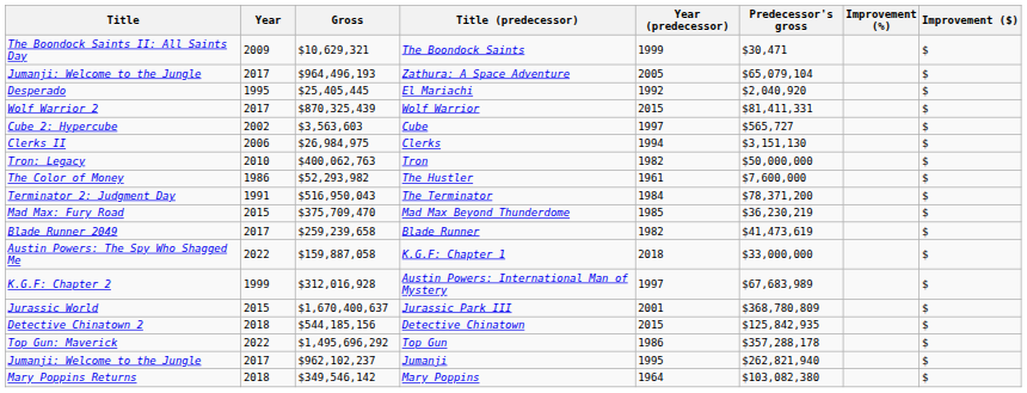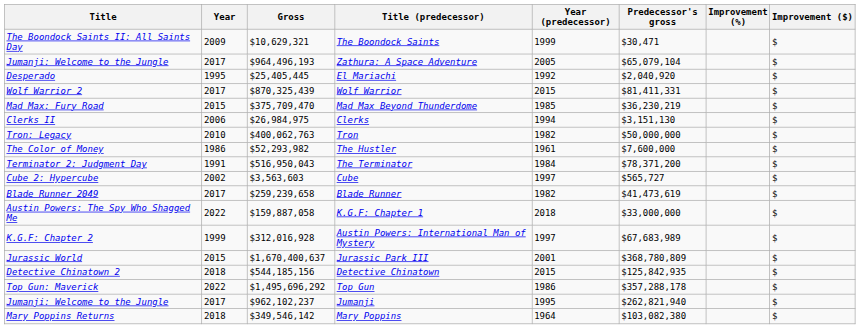rows swapped: Mad Max Beyond Thunderdome <-> Cube
